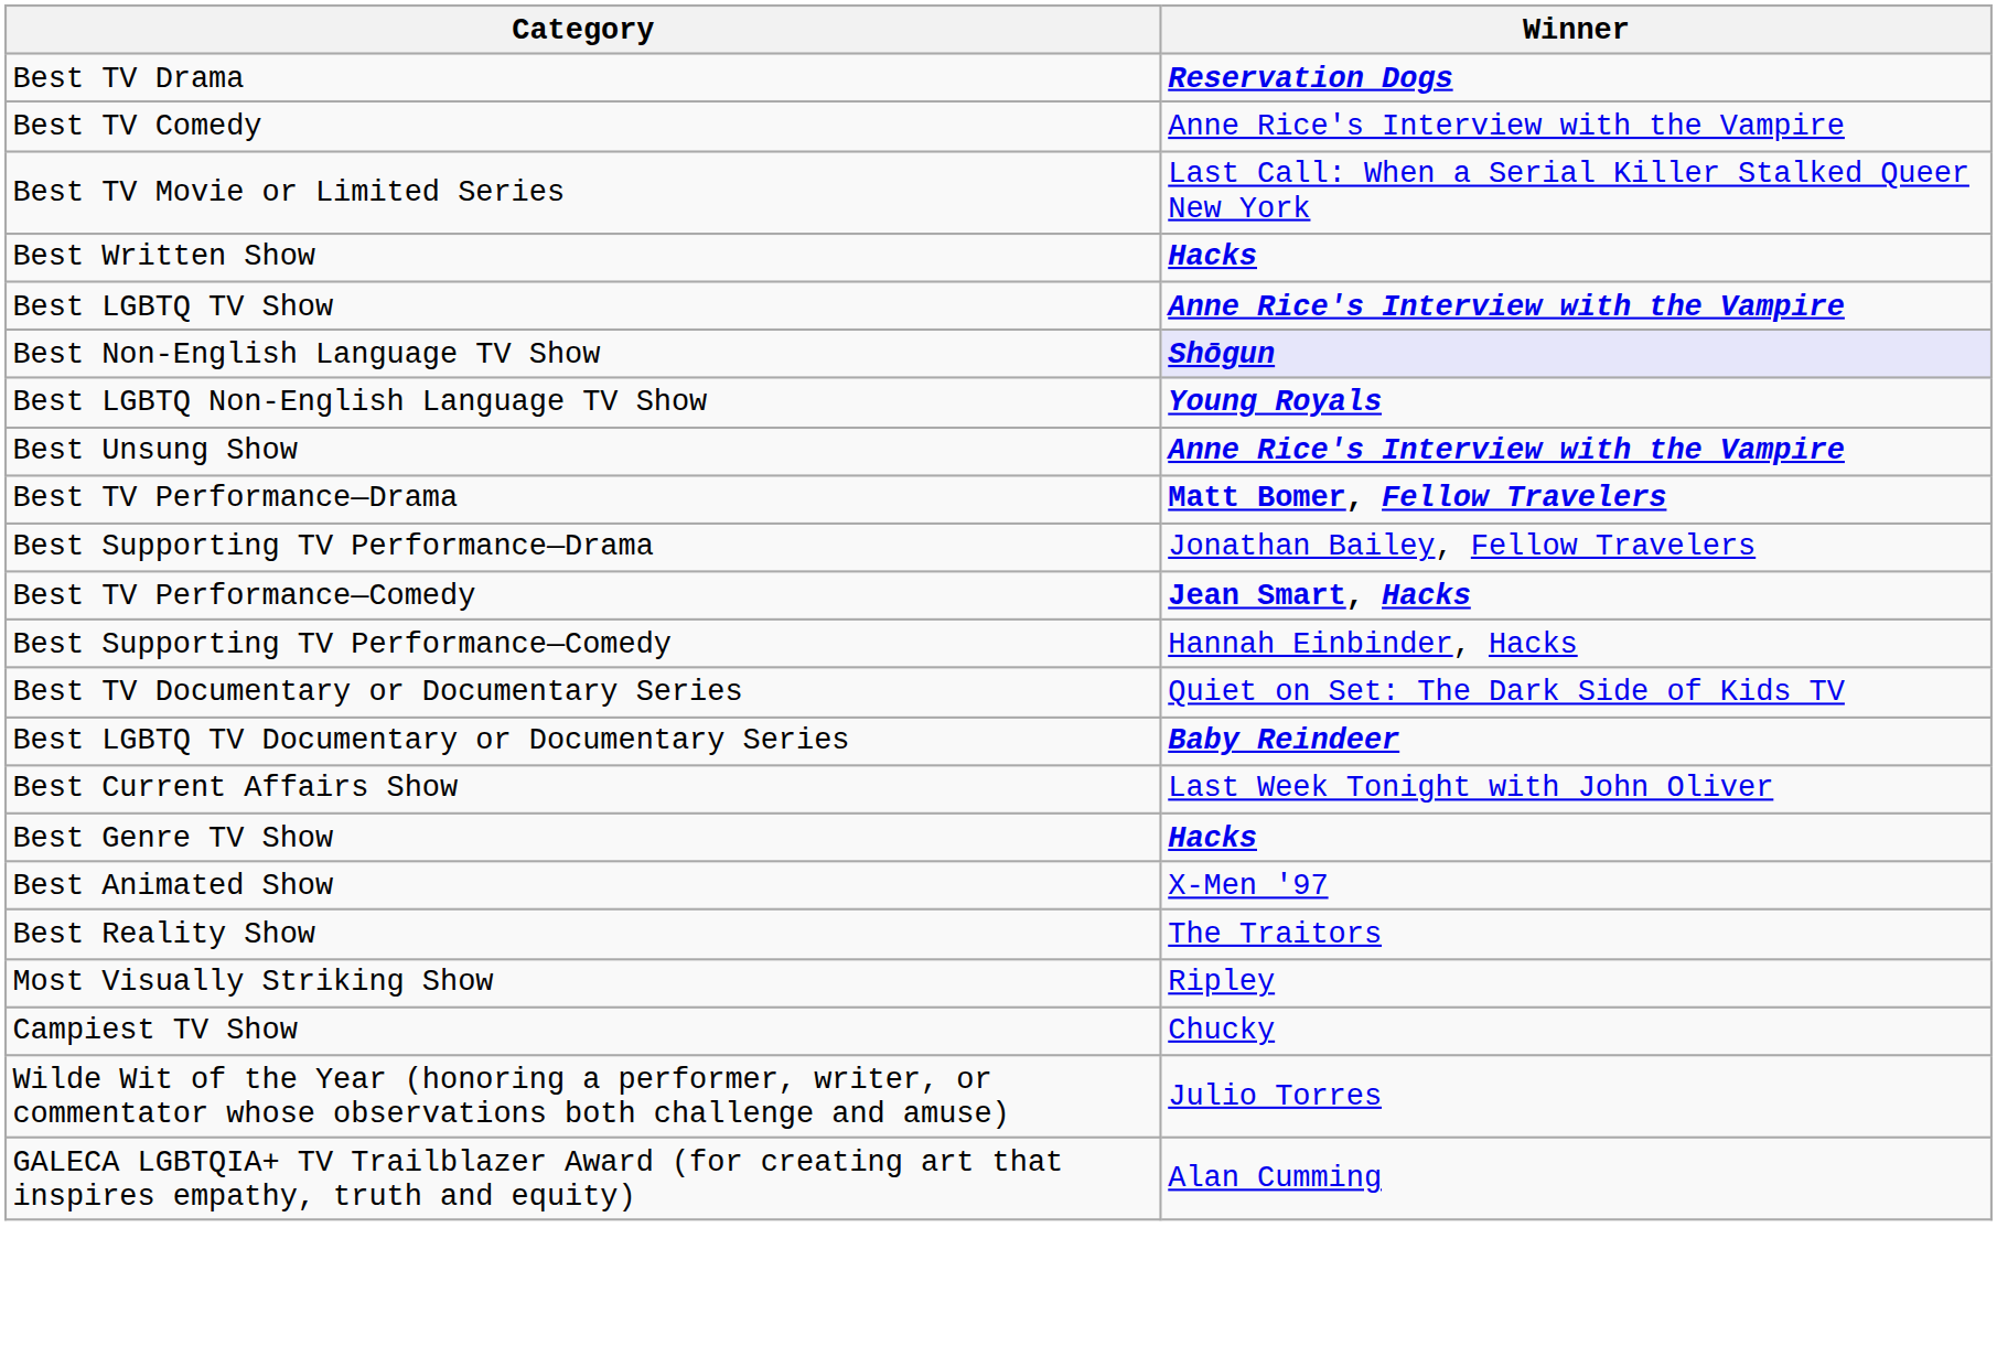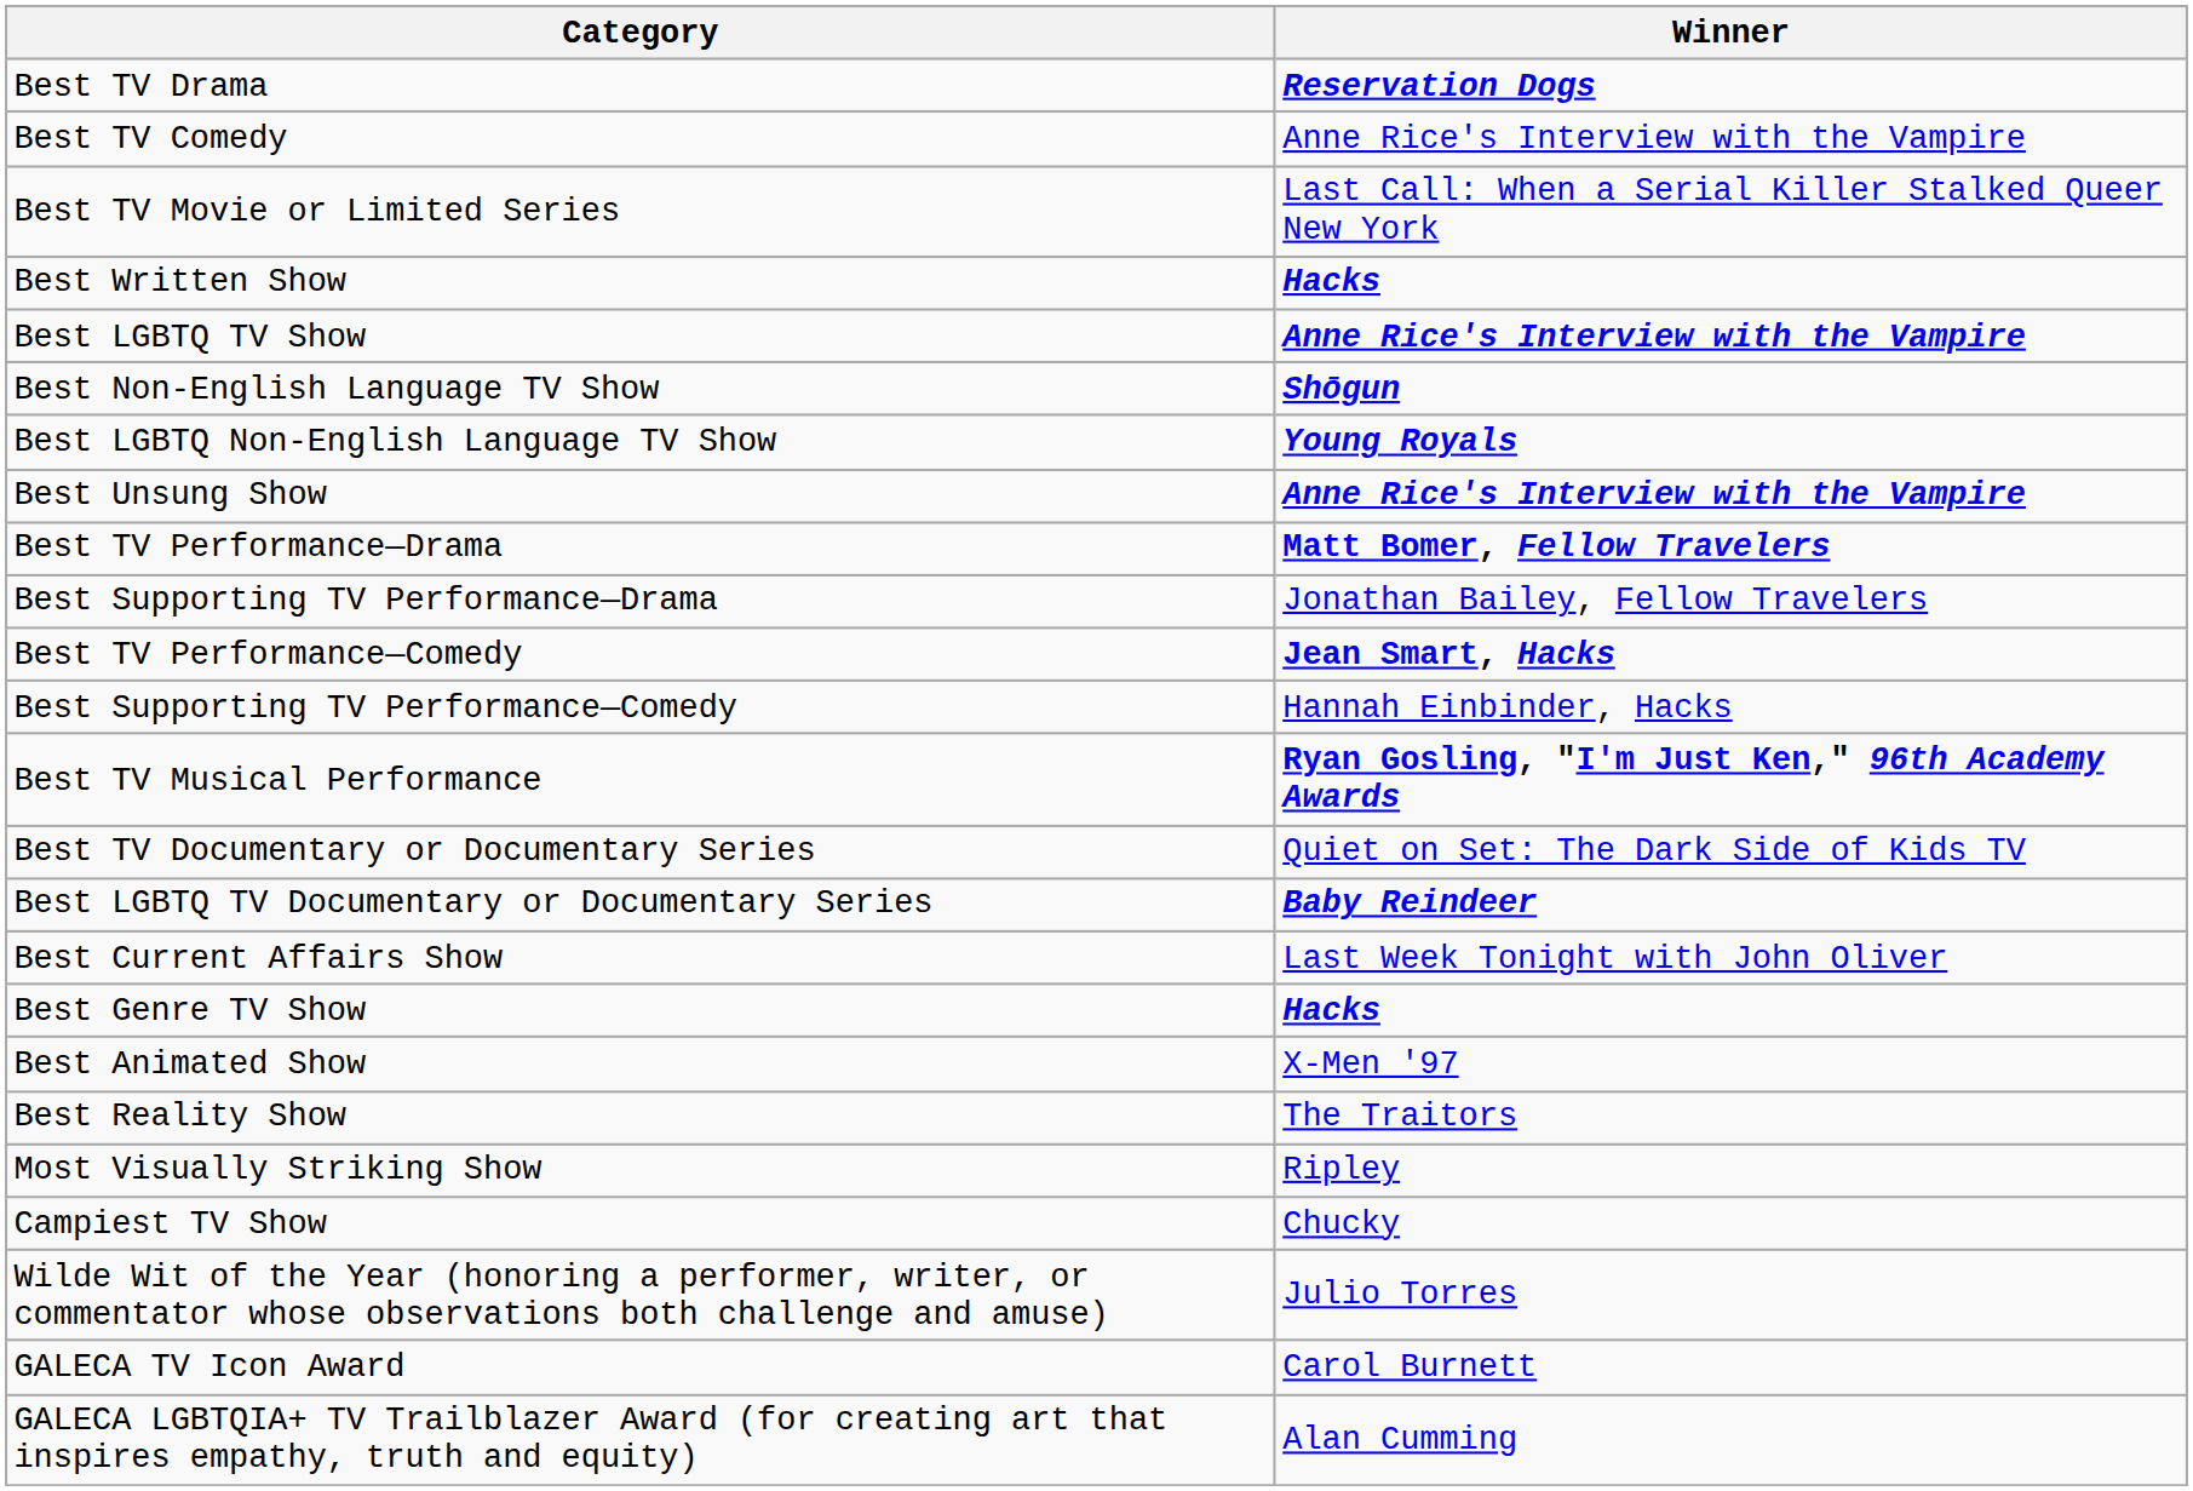Best Non-English Language TV Show | Winner: lavender background -> no background
+ row: Best TV Musical Performance | Ryan Gosling, "I'm Just Ken," 96th Academy Awards
+ row: GALECA TV Icon Award | Carol Burnett
